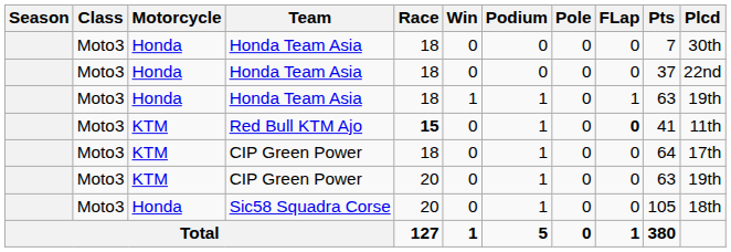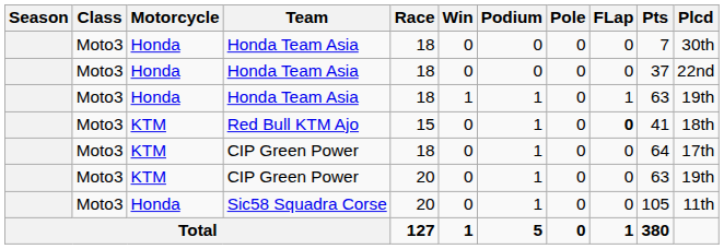Red Bull KTM Ajo | Race: bold -> normal
Red Bull KTM Ajo | Plcd: 11th -> 18th
Sic58 Squadra Corse | Plcd: 18th -> 11th
